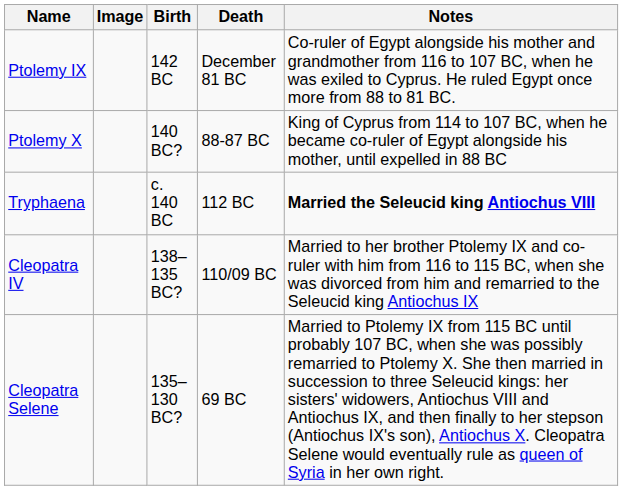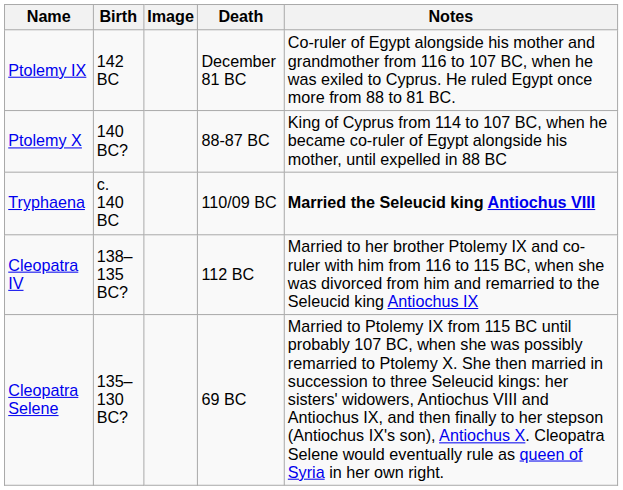columns swapped: Image <-> Birth
Tryphaena | Death: 112 BC -> 110/09 BC
Cleopatra IV | Death: 110/09 BC -> 112 BC
